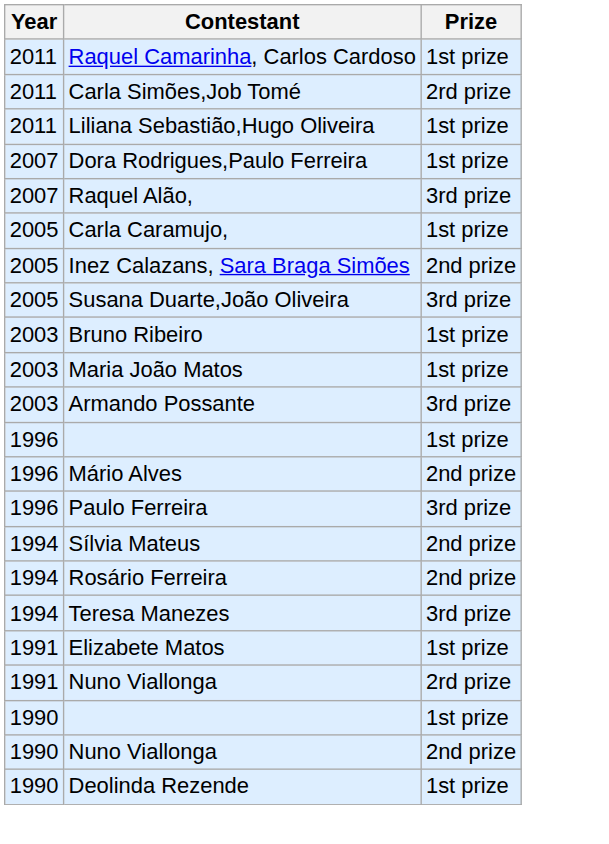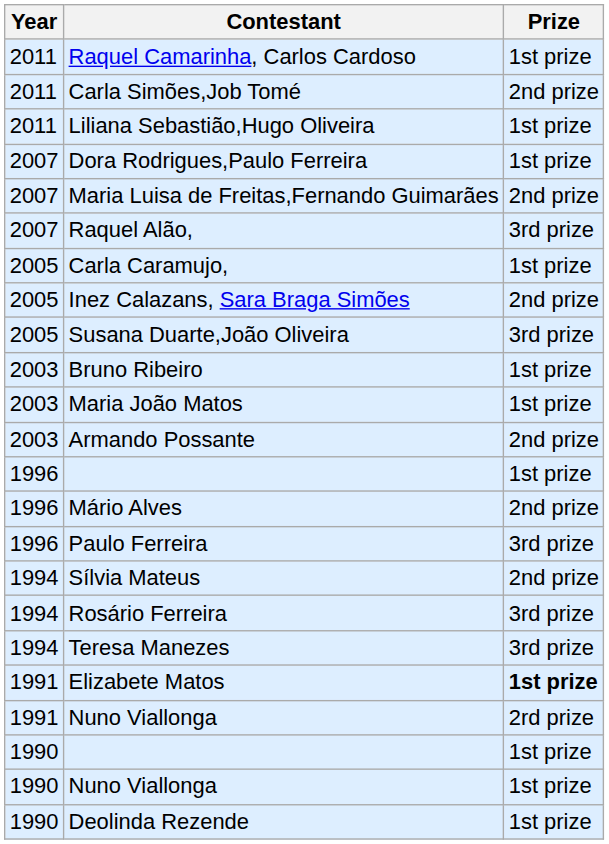Carla Simões,Job Tomé | Prize: 2rd prize -> 2nd prize
+ row: 2007 | Maria Luisa de Freitas,Fernando Guimarães | 2nd prize
Armando Possante | Prize: 3rd prize -> 2nd prize
Rosário Ferreira | Prize: 2nd prize -> 3rd prize
Elizabete Matos | Prize: normal -> bold
1990 / Nuno Viallonga | Prize: 2nd prize -> 1st prize
